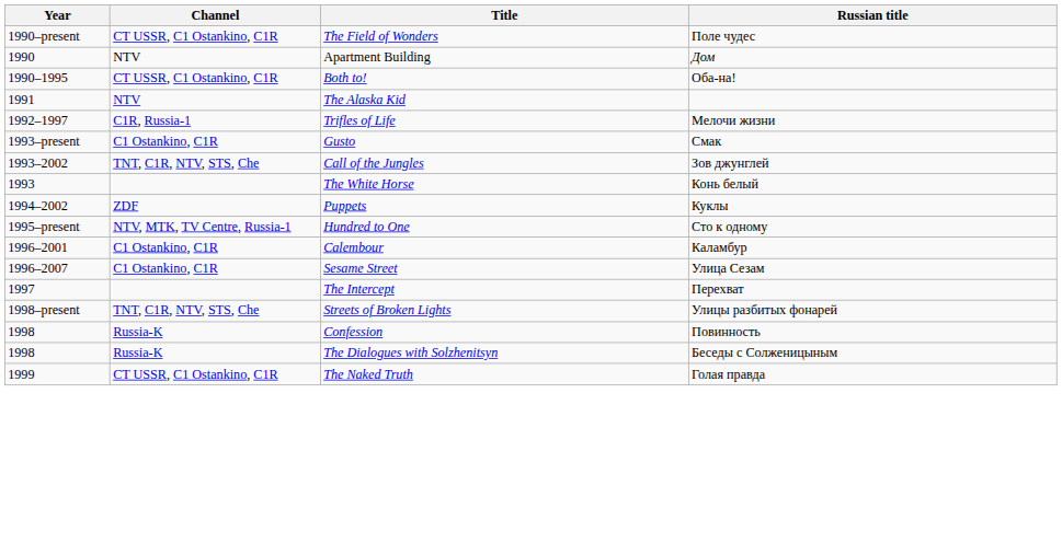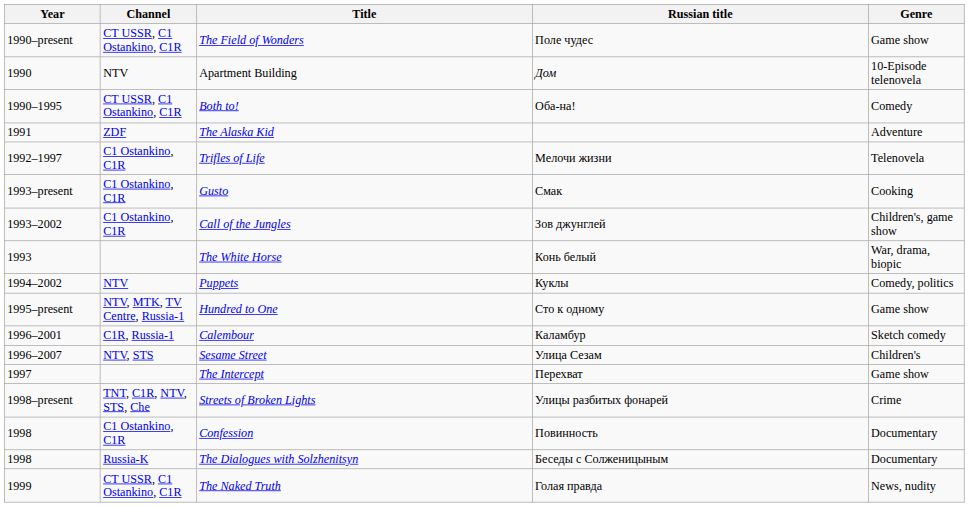+ column: Genre | Game show | 10-Episode telenovela | Comedy | Adventure | Telenovela | Cooking | Children's, game show | War, drama, biopic | Comedy, politics | Game show | Sketch comedy | Children's | Game show | Crime | Documentary | Documentary | News, nudity
The Alaska Kid | Channel: NTV -> ZDF
Trifles of Life | Channel: C1R, Russia-1 -> C1 Ostankino, C1R
Call of the Jungles | Channel: TNT, C1R, NTV, STS, Che -> C1 Ostankino, C1R
Puppets | Channel: ZDF -> NTV
Calembour | Channel: C1 Ostankino, C1R -> C1R, Russia-1
Sesame Street | Channel: C1 Ostankino, C1R -> NTV, STS
Confession | Channel: Russia-K -> C1 Ostankino, C1R
